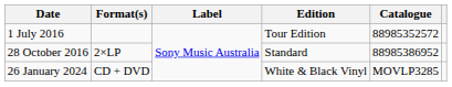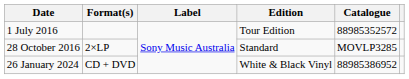28 October 2016 | Catalogue: 88985386952 -> MOVLP3285
26 January 2024 | Catalogue: MOVLP3285 -> 88985386952
